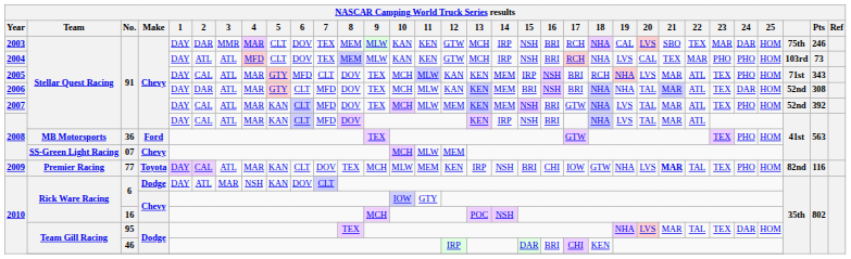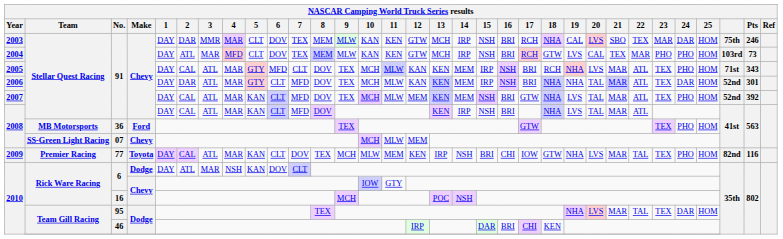2004 | 3: ATL -> MAR
2004 | 18: NHA -> GTW
2006 | 15: BRI -> IRP
2006 | Pts: 308 -> 301
2009 | 21: bold -> normal
